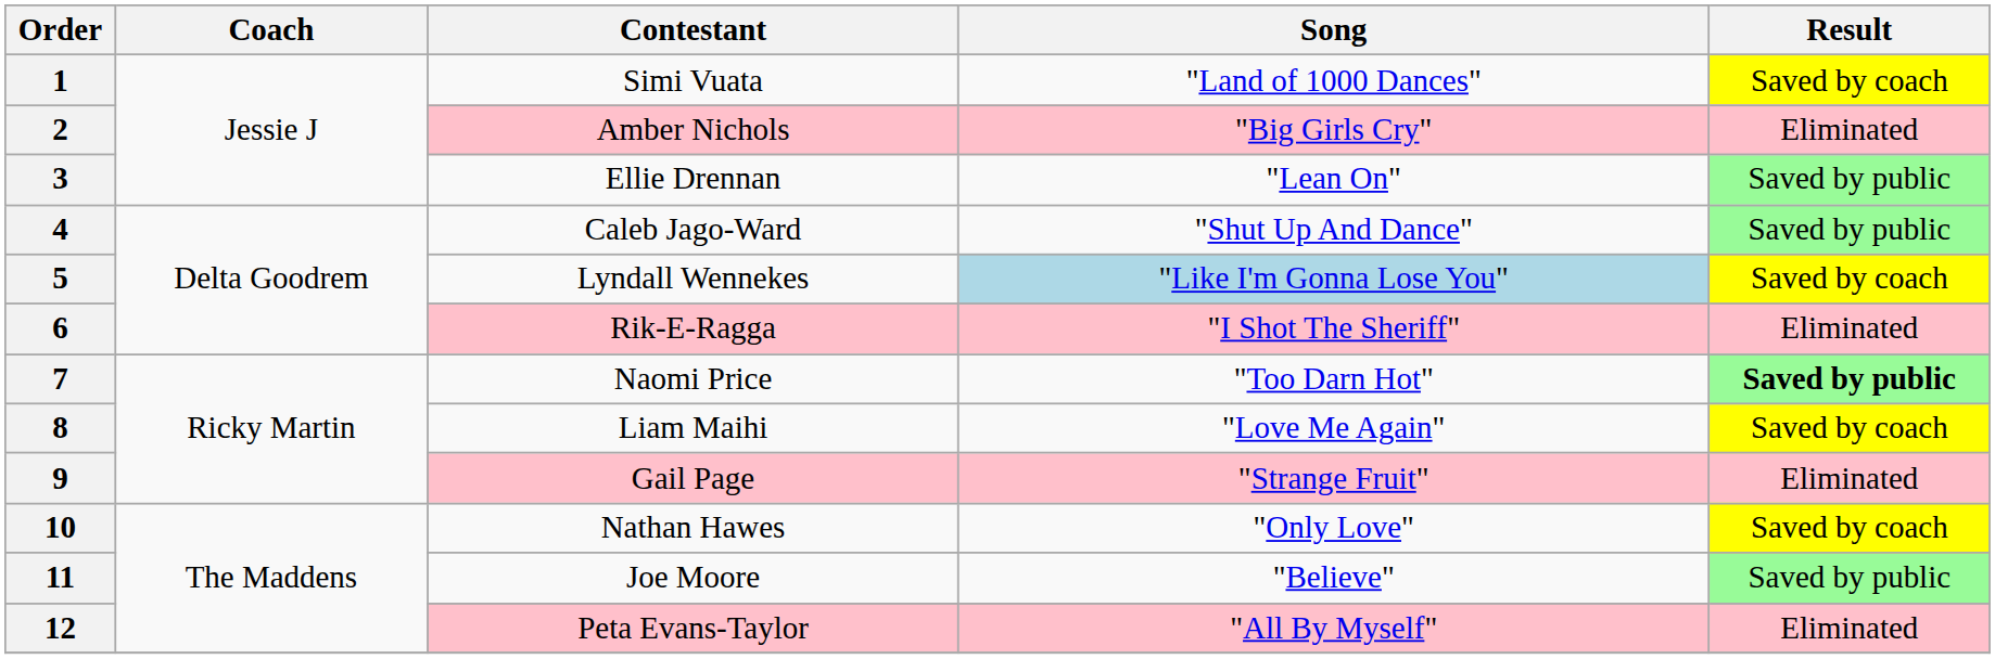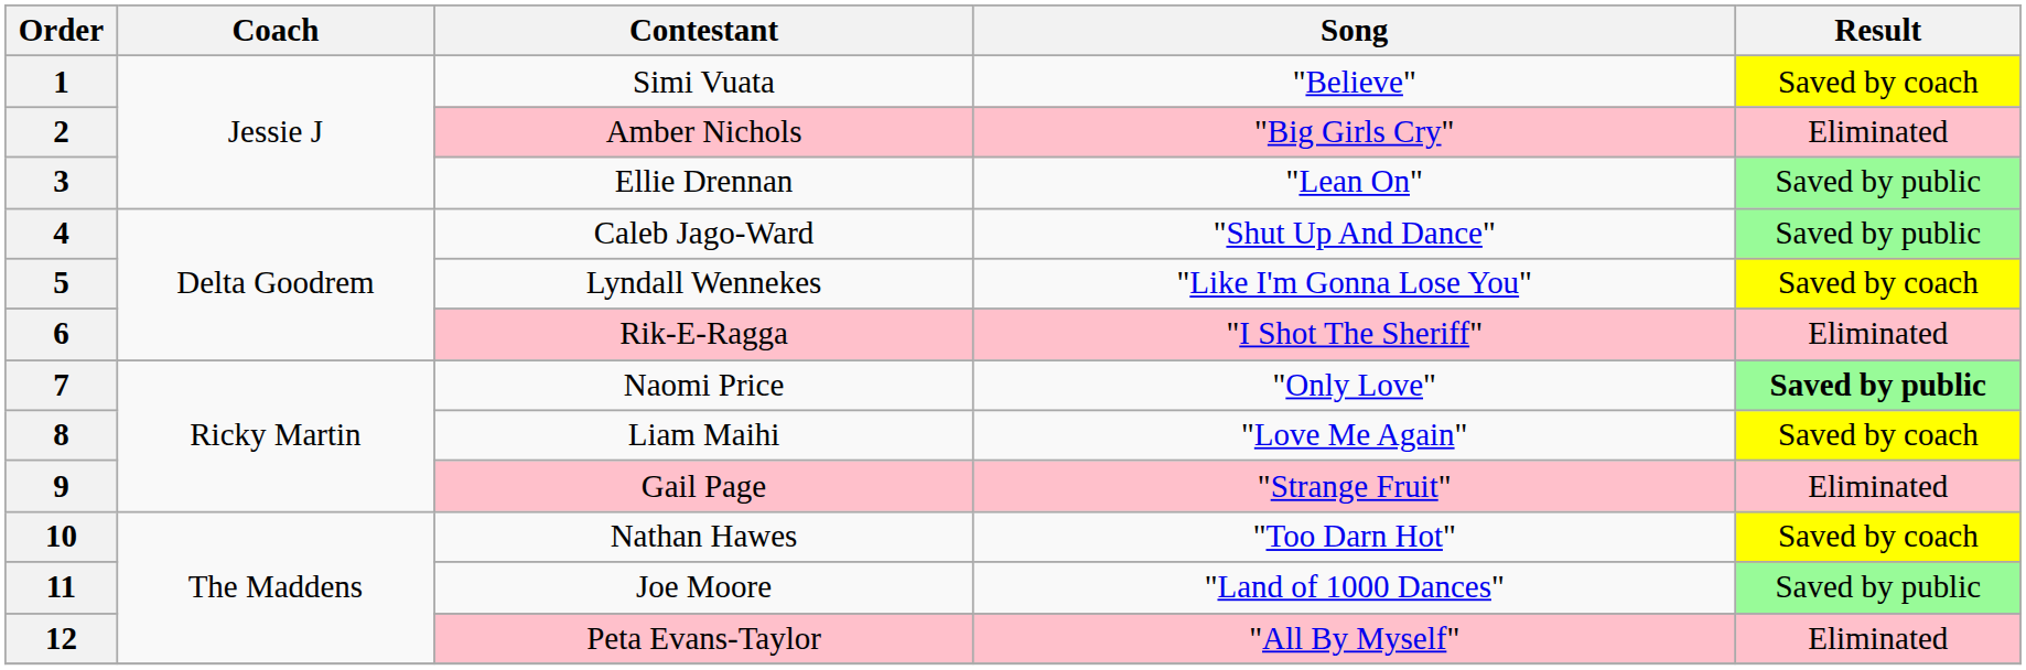1 | Song: "Land of 1000 Dances" -> "Believe"
5 | Song: lightblue background -> no background
7 | Song: "Too Darn Hot" -> "Only Love"
10 | Song: "Only Love" -> "Too Darn Hot"
11 | Song: "Believe" -> "Land of 1000 Dances"
